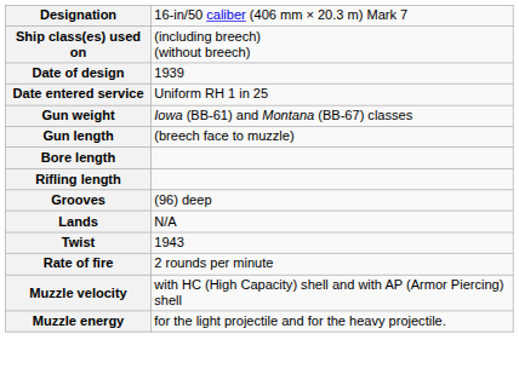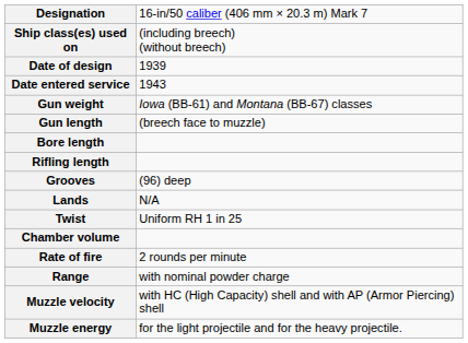Date entered service | column 2: Uniform RH 1 in 25 -> 1943
Twist | column 2: 1943 -> Uniform RH 1 in 25
+ row: Chamber volume
+ row: Range | with nominal powder charge
